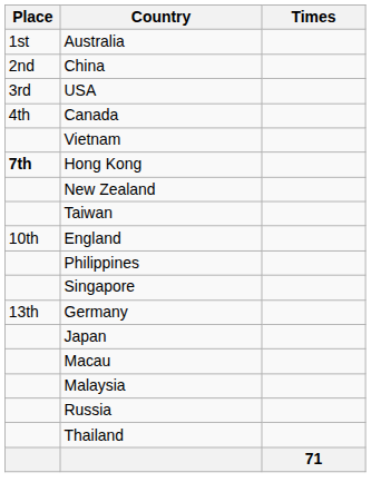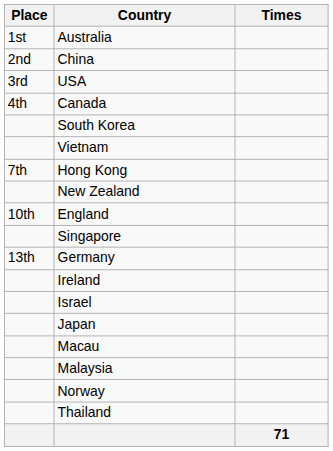+ row: South Korea
Hong Kong | Place: bold -> normal
- row: Taiwan
- row: Philippines
+ row: Ireland
+ row: Israel
+ row: Norway
- row: Russia
